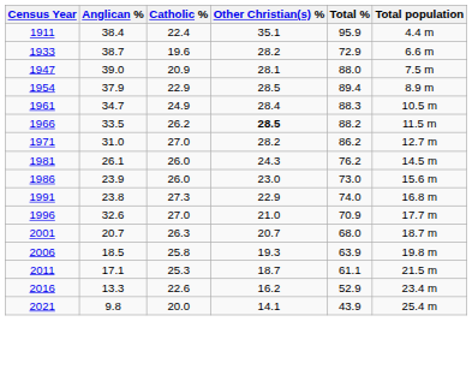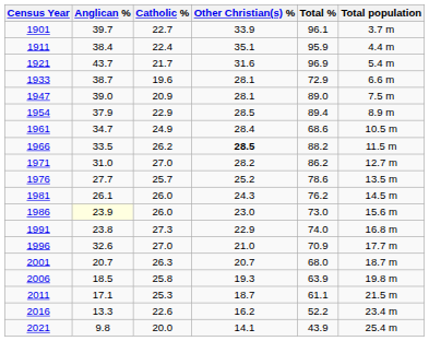+ row: 1901 | 39.7 | 22.7 | 33.9 | 96.1 | 3.7 m
+ row: 1921 | 43.7 | 21.7 | 31.6 | 96.9 | 5.4 m
1933 | Other Christian(s) %: 28.2 -> 28.1
1947 | Total %: 88.0 -> 89.0
1961 | Total %: 88.3 -> 68.6
+ row: 1976 | 27.7 | 25.7 | 25.2 | 78.6 | 13.5 m
1986 | Anglican %: no background -> lightyellow background
2016 | Total %: 52.9 -> 52.2
